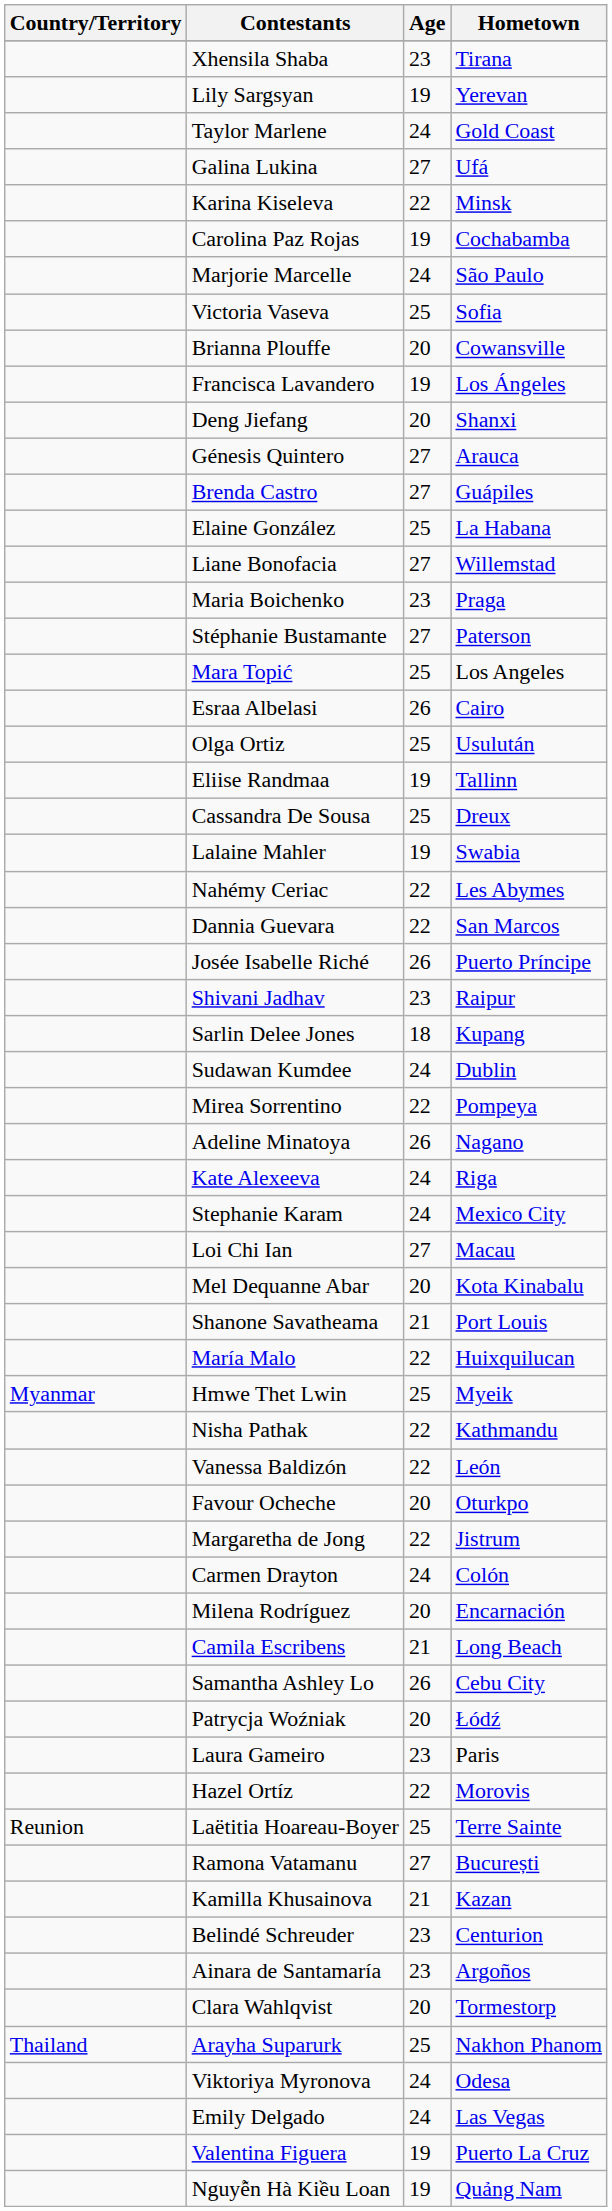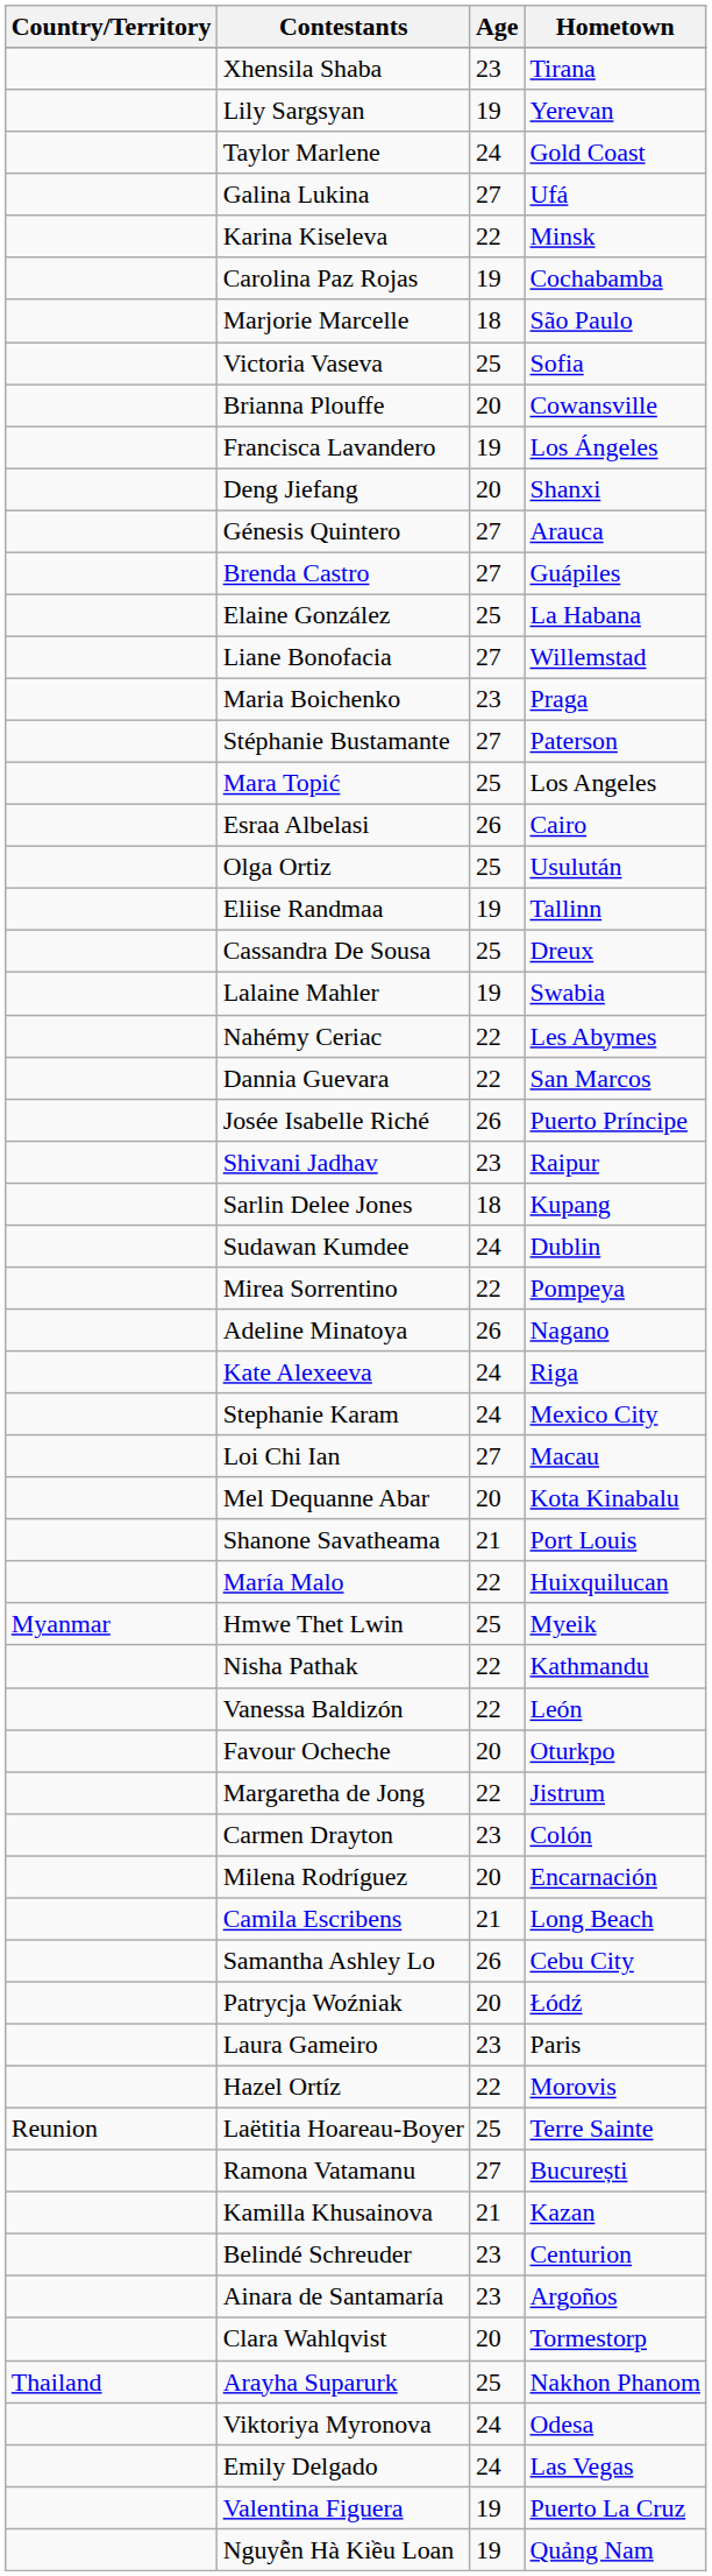Marjorie Marcelle | Age: 24 -> 18
Carmen Drayton | Age: 24 -> 23
